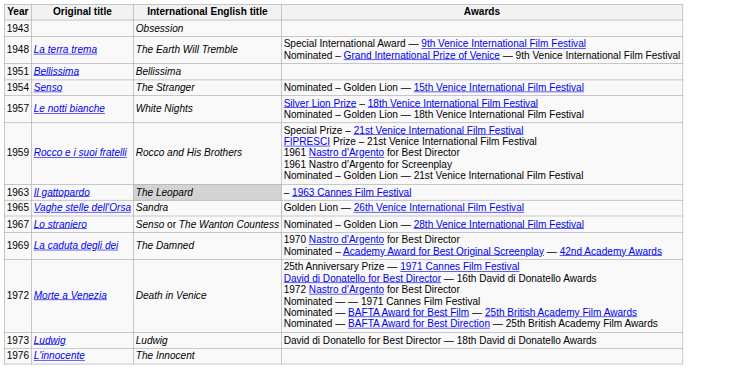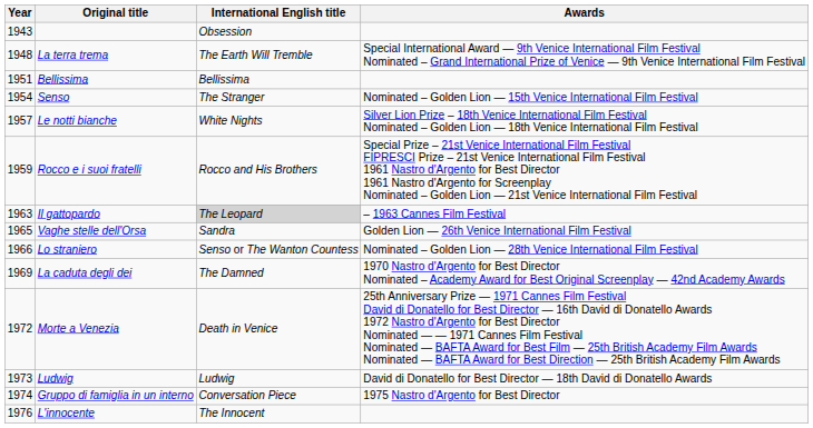Lo straniero | Year: 1967 -> 1966
+ row: 1974 | Gruppo di famiglia in un interno | Conversation Piece | 1975 Nastro d'Argento for Best Director
